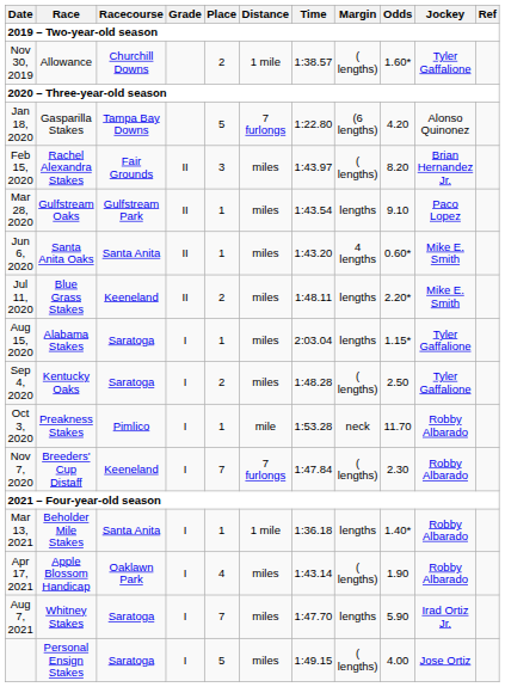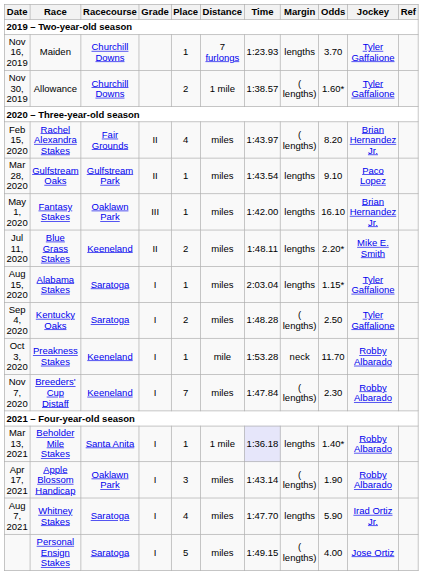+ row: Nov 16, 2019 | Maiden | Churchill Downs | 1 | 7 furlongs | 1:23.93 | lengths | 3.70 | Tyler Gaffalione
- row: Jan 18, 2020 | Gasparilla Stakes | Tampa Bay Downs | 5 | 7 furlongs | 1:22.80 | (6 lengths) | 4.20 | Alonso Quinonez
Feb 15, 2020 | Place: 3 -> 4
+ row: May 1, 2020 | Fantasy Stakes | Oaklawn Park | III | 1 | miles | 1:42.00 | lengths | 16.10 | Brian Hernandez Jr.
- row: Jun 6, 2020 | Santa Anita Oaks | Santa Anita | II | 1 | miles | 1:43.20 | 4 lengths | 0.60* | Mike E. Smith
Oct 3, 2020 | Racecourse: Pimlico -> Keeneland
Nov 7, 2020 | Distance: 7 furlongs -> miles
Mar 13, 2021 | Time: no background -> lavender background
Apr 17, 2021 | Place: 4 -> 3
Aug 7, 2021 | Place: 7 -> 4
